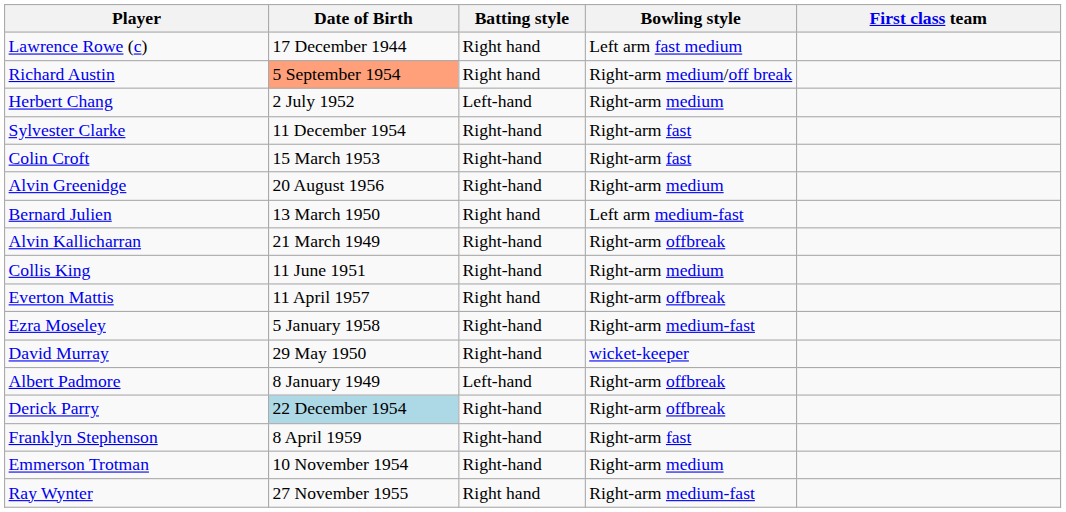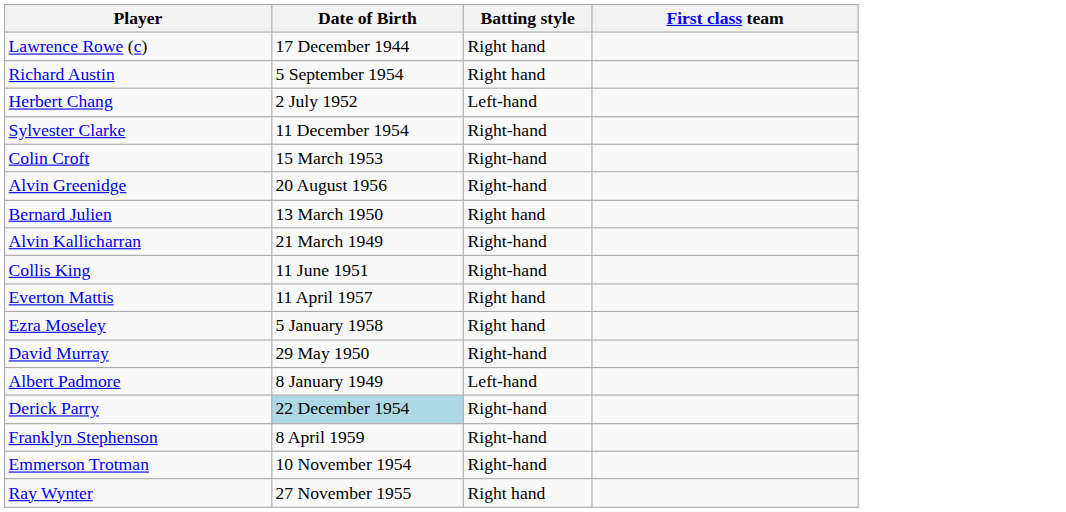- column: Bowling style | Left arm fast medium | Right-arm medium/off break | Right-arm medium | Right-arm fast | Right-arm fast | Right-arm medium | Left arm medium-fast | Right-arm offbreak | Right-arm medium | Right-arm offbreak | Right-arm medium-fast | wicket-keeper | Right-arm offbreak | Right-arm offbreak | Right-arm fast | Right-arm medium | Right-arm medium-fast
Richard Austin | Date of Birth: lightsalmon background -> no background
Ezra Moseley | Batting style: Right-hand -> Right hand
